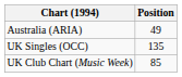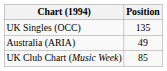rows swapped: Australia (ARIA) <-> UK Singles (OCC)
